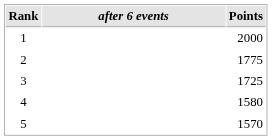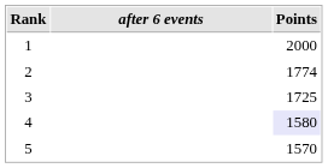2 | Points: 1775 -> 1774
4 | Points: no background -> lavender background
